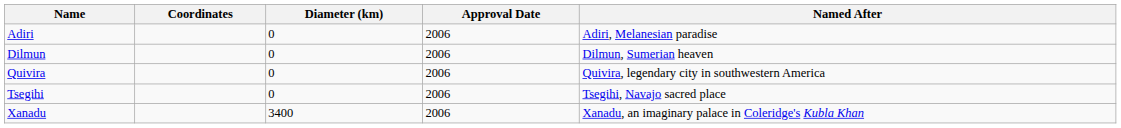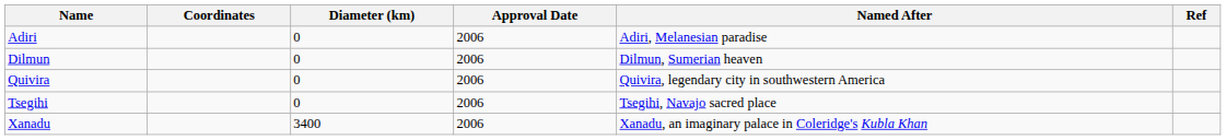+ column: Ref
